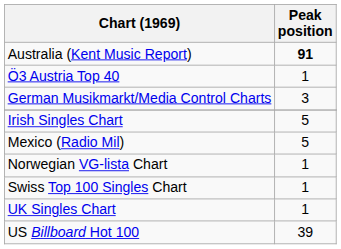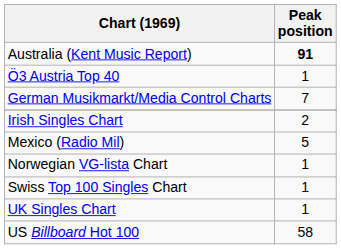German Musikmarkt/Media Control Charts | Peak position: 3 -> 7
Irish Singles Chart | Peak position: 5 -> 2
US Billboard Hot 100 | Peak position: 39 -> 58
